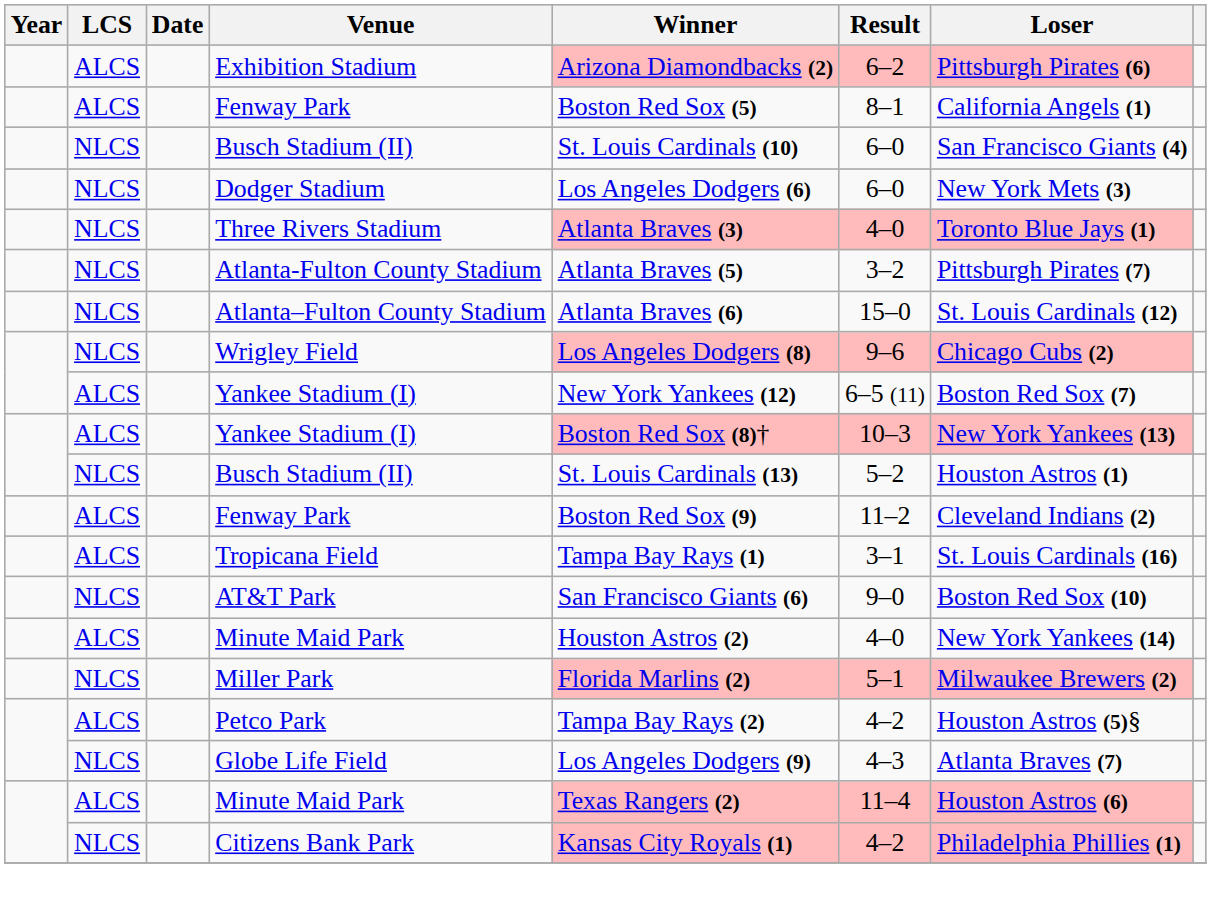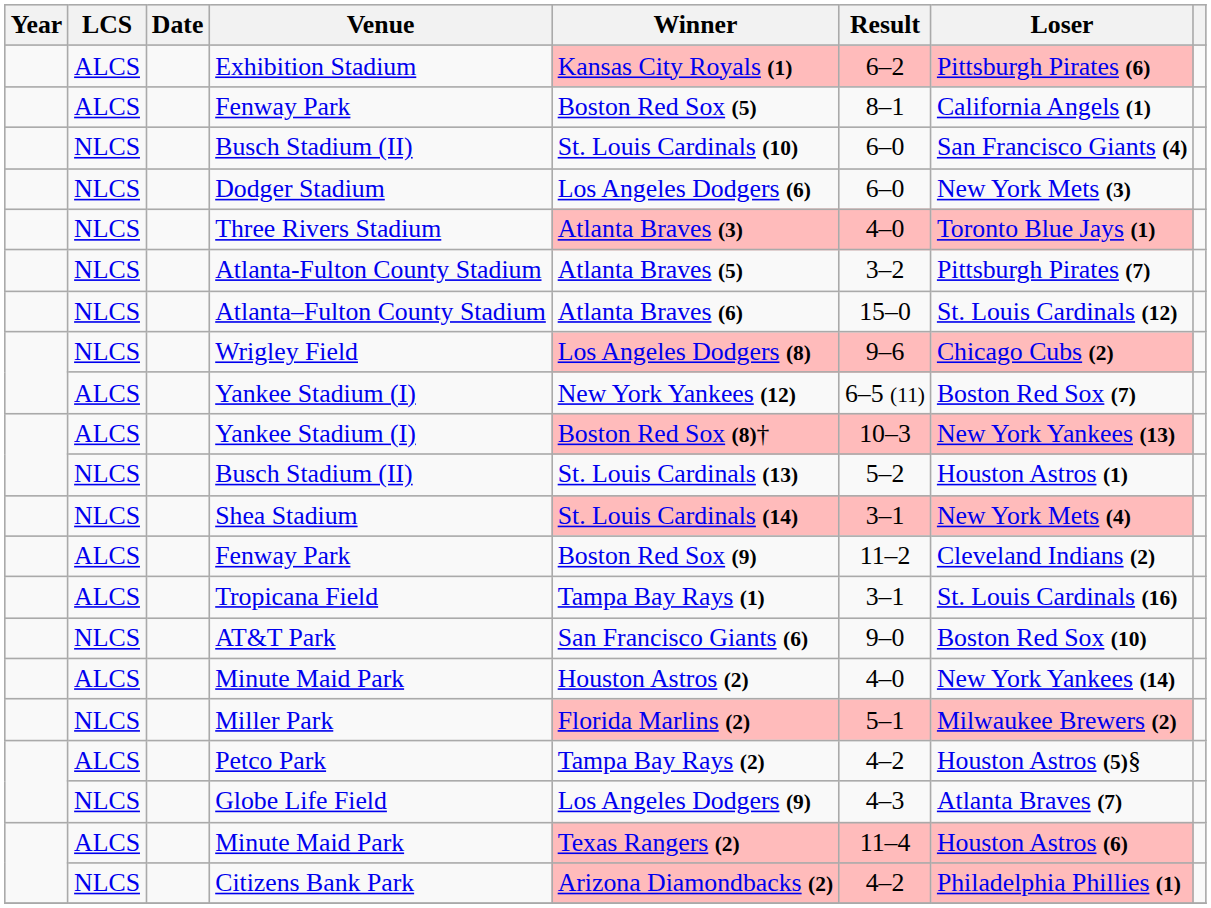Exhibition Stadium | Winner: Arizona Diamondbacks (2) -> Kansas City Royals (1)
+ row: NLCS | Shea Stadium | St. Louis Cardinals (14) | 3–1 | New York Mets (4)
Citizens Bank Park | Winner: Kansas City Royals (1) -> Arizona Diamondbacks (2)
